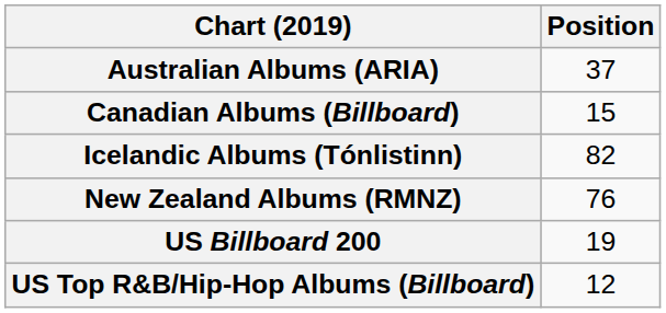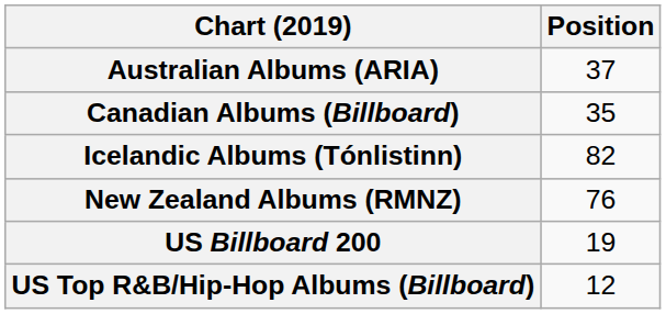Canadian Albums (Billboard) | Position: 15 -> 35
